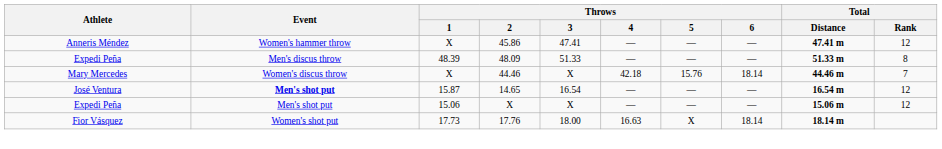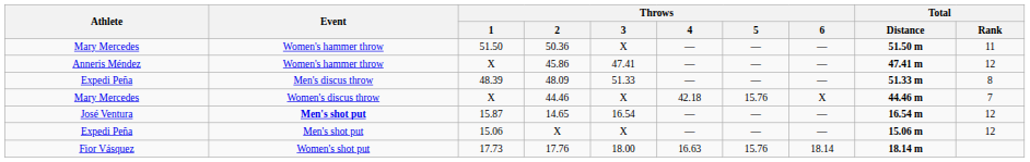+ row: Mary Mercedes | Women's hammer throw | 51.50 | 50.36 | X | — | — | — | 51.50 m | 11
44.46 | Throws / 6: 18.14 -> X
17.76 | Throws / 5: X -> 15.76
